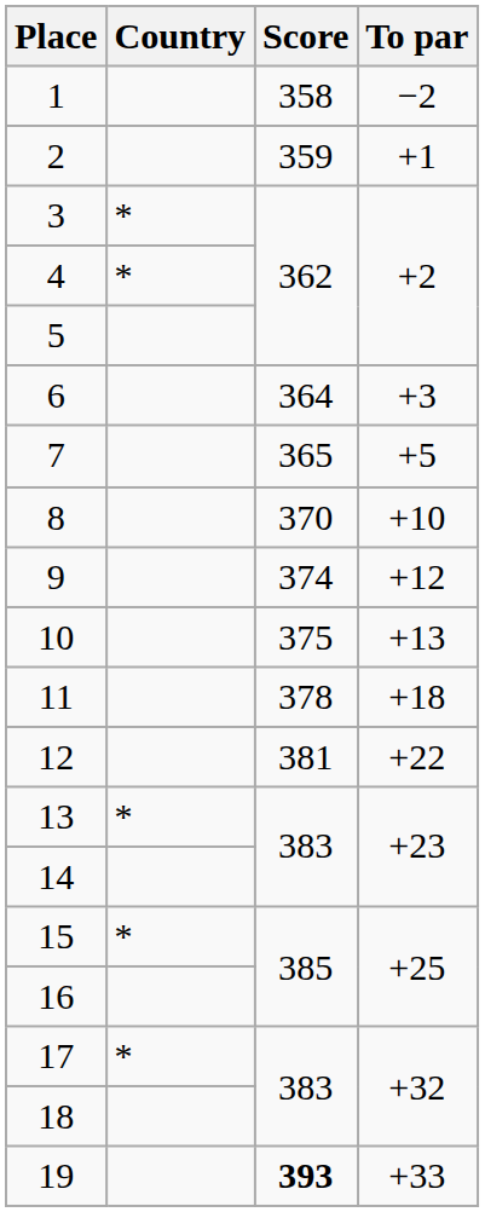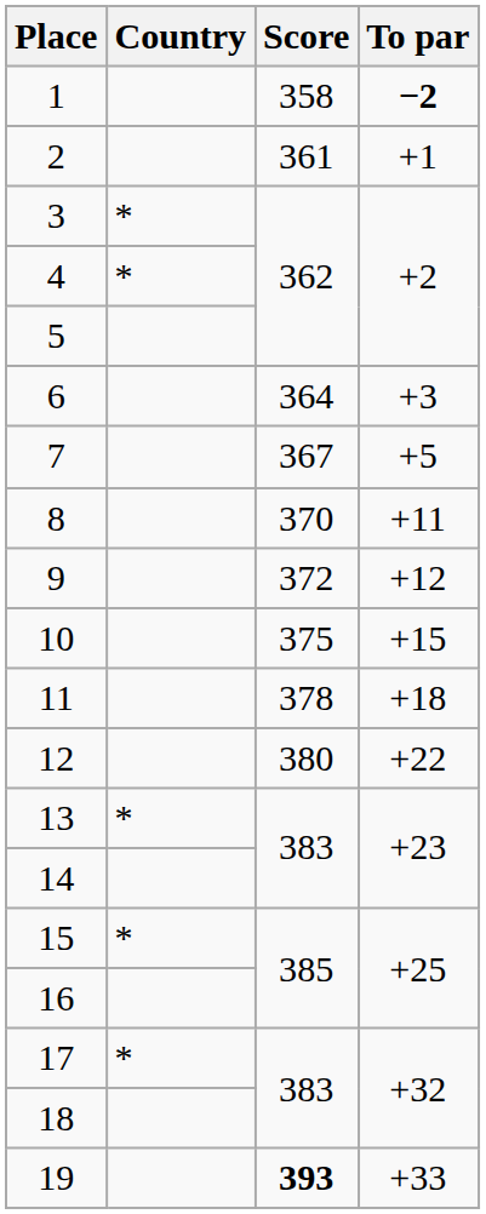1 | To par: normal -> bold
2 | Score: 359 -> 361
7 | Score: 365 -> 367
8 | To par: +10 -> +11
9 | Score: 374 -> 372
10 | To par: +13 -> +15
12 | Score: 381 -> 380
